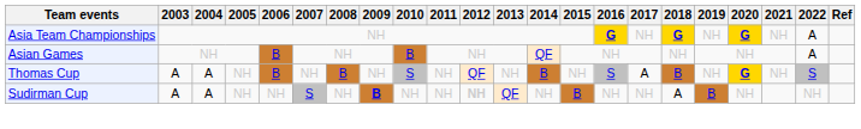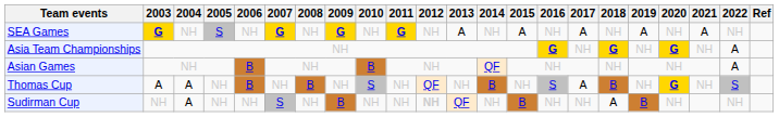+ row: SEA Games | G | NH | S | NH | G | NH | G | NH | G | NH | A | NH | A | NH | A | NH | A | NH | A | NH
Sudirman Cup | 2003: A -> NH
Sudirman Cup | 2009: bold -> normal
